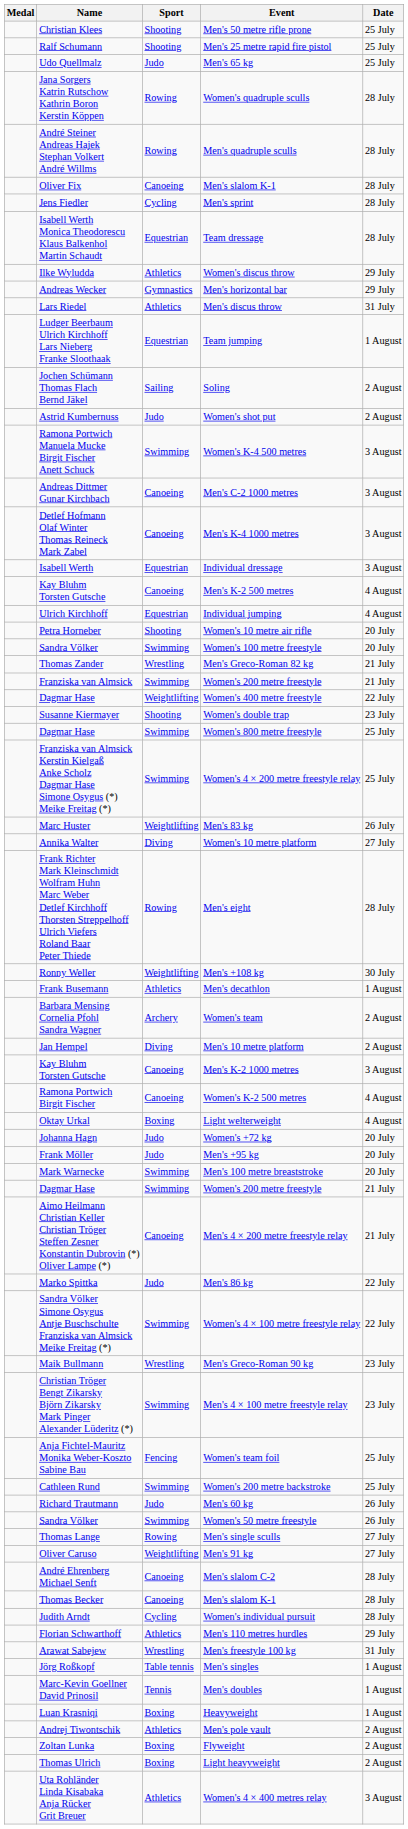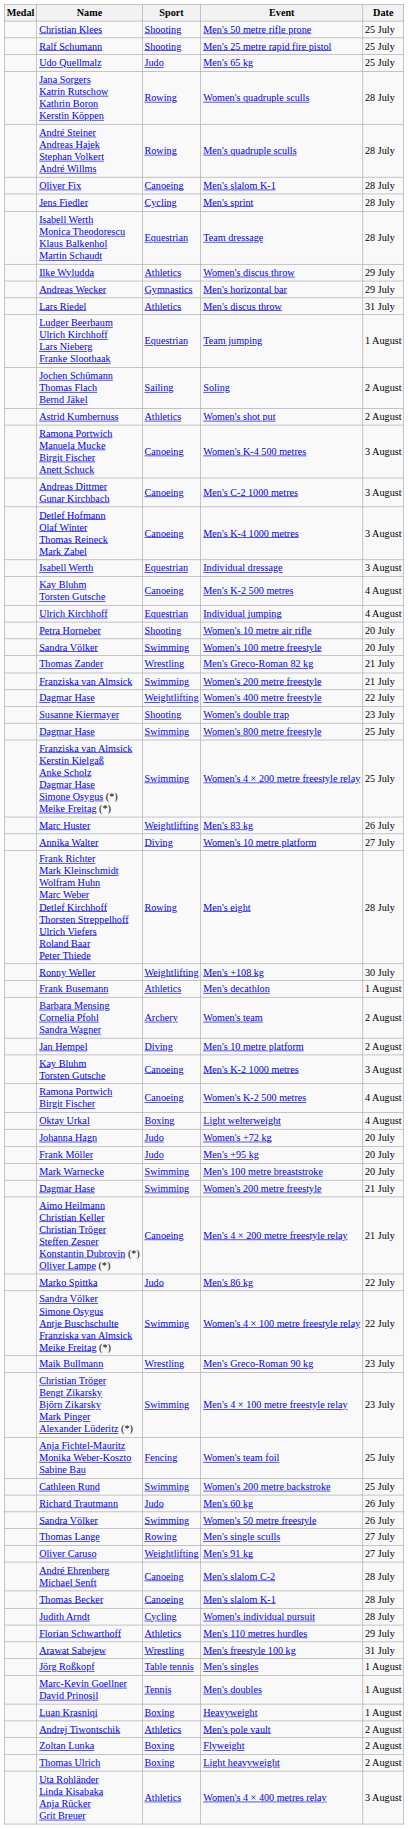Women's shot put | Sport: Judo -> Athletics
Women's K-4 500 metres | Sport: Swimming -> Canoeing
